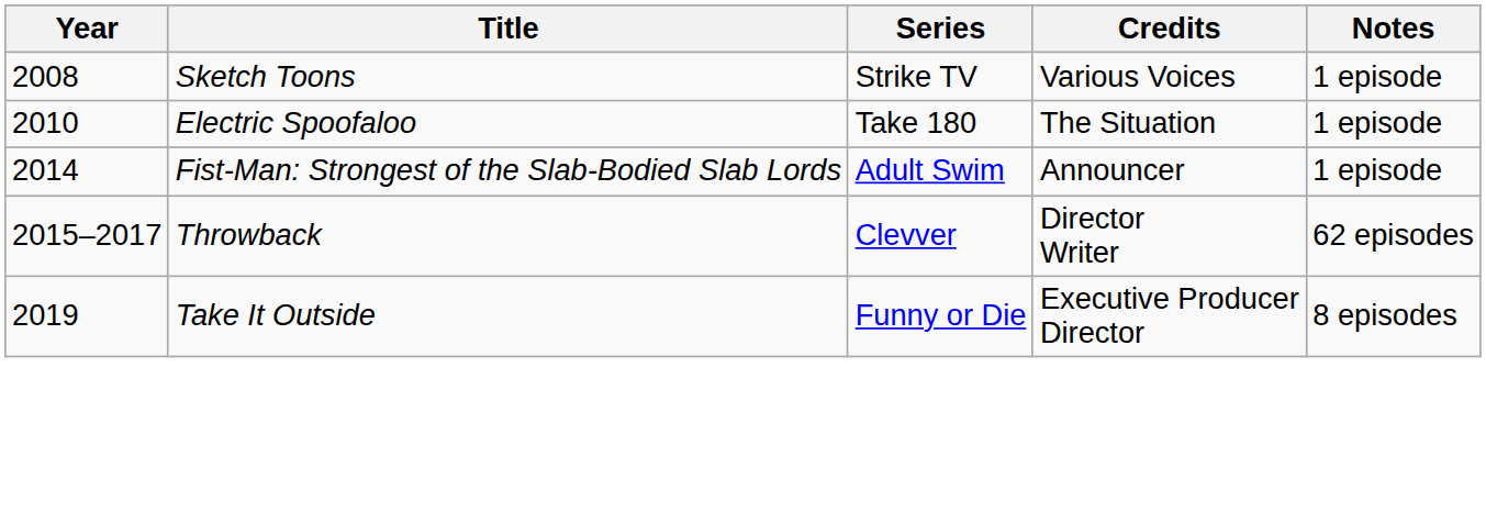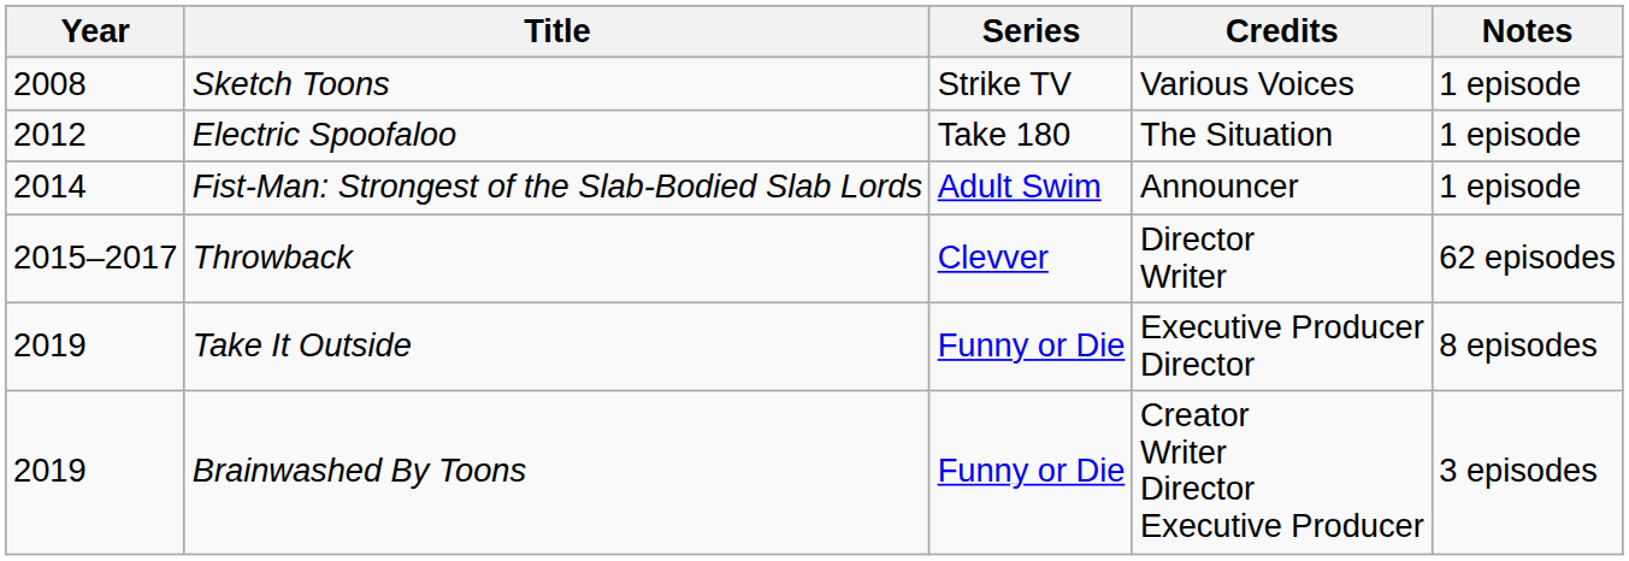Electric Spoofaloo | Year: 2010 -> 2012
+ row: 2019 | Brainwashed By Toons | Funny or Die | Creator Writer Director Executive Producer | 3 episodes
